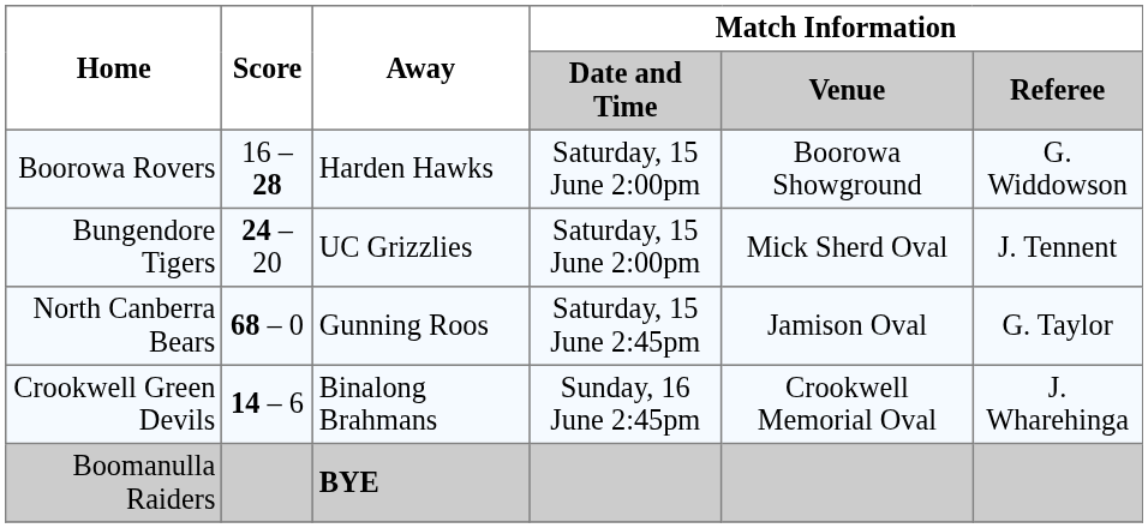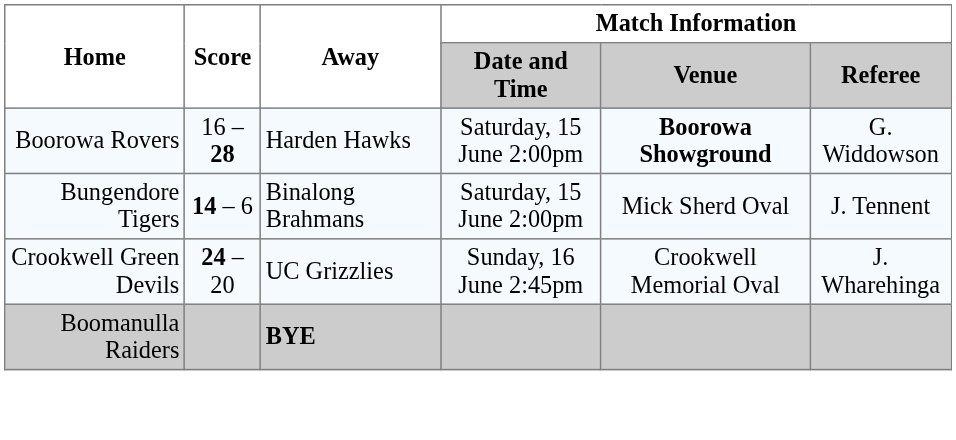Boorowa Rovers | Match Information / Venue: normal -> bold
Bungendore Tigers | Score: 24 – 20 -> 14 – 6
Bungendore Tigers | Away: UC Grizzlies -> Binalong Brahmans
- row: North Canberra Bears | 68 – 0 | Gunning Roos | Saturday, 15 June 2:45pm | Jamison Oval | G. Taylor
Crookwell Green Devils | Score: 14 – 6 -> 24 – 20
Crookwell Green Devils | Away: Binalong Brahmans -> UC Grizzlies
